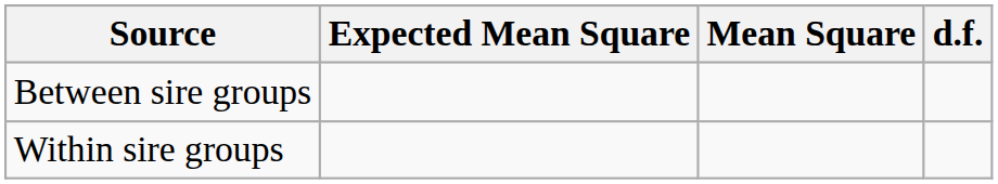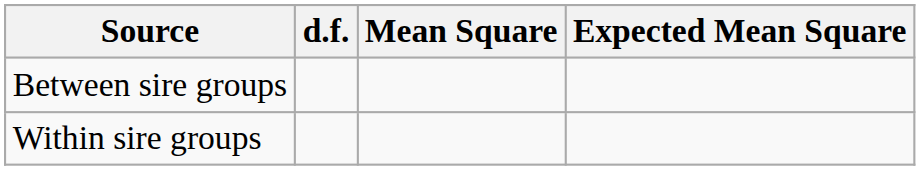columns swapped: d.f. <-> Expected Mean Square
